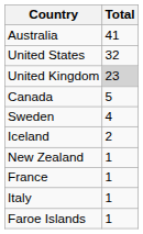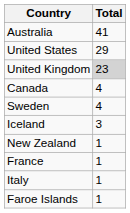United States | Total: 32 -> 29
Canada | Total: 5 -> 4
Iceland | Total: 2 -> 3
